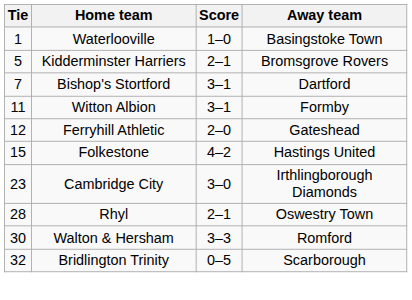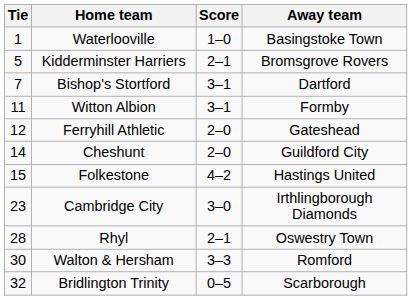+ row: 14 | Cheshunt | 2–0 | Guildford City
